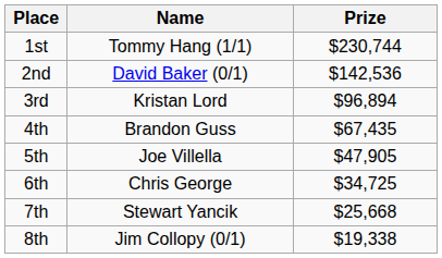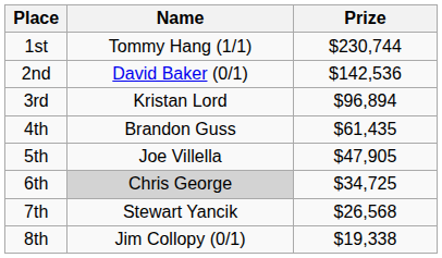4th | Prize: $67,435 -> $61,435
6th | Name: no background -> lightgrey background
7th | Prize: $25,668 -> $26,568
